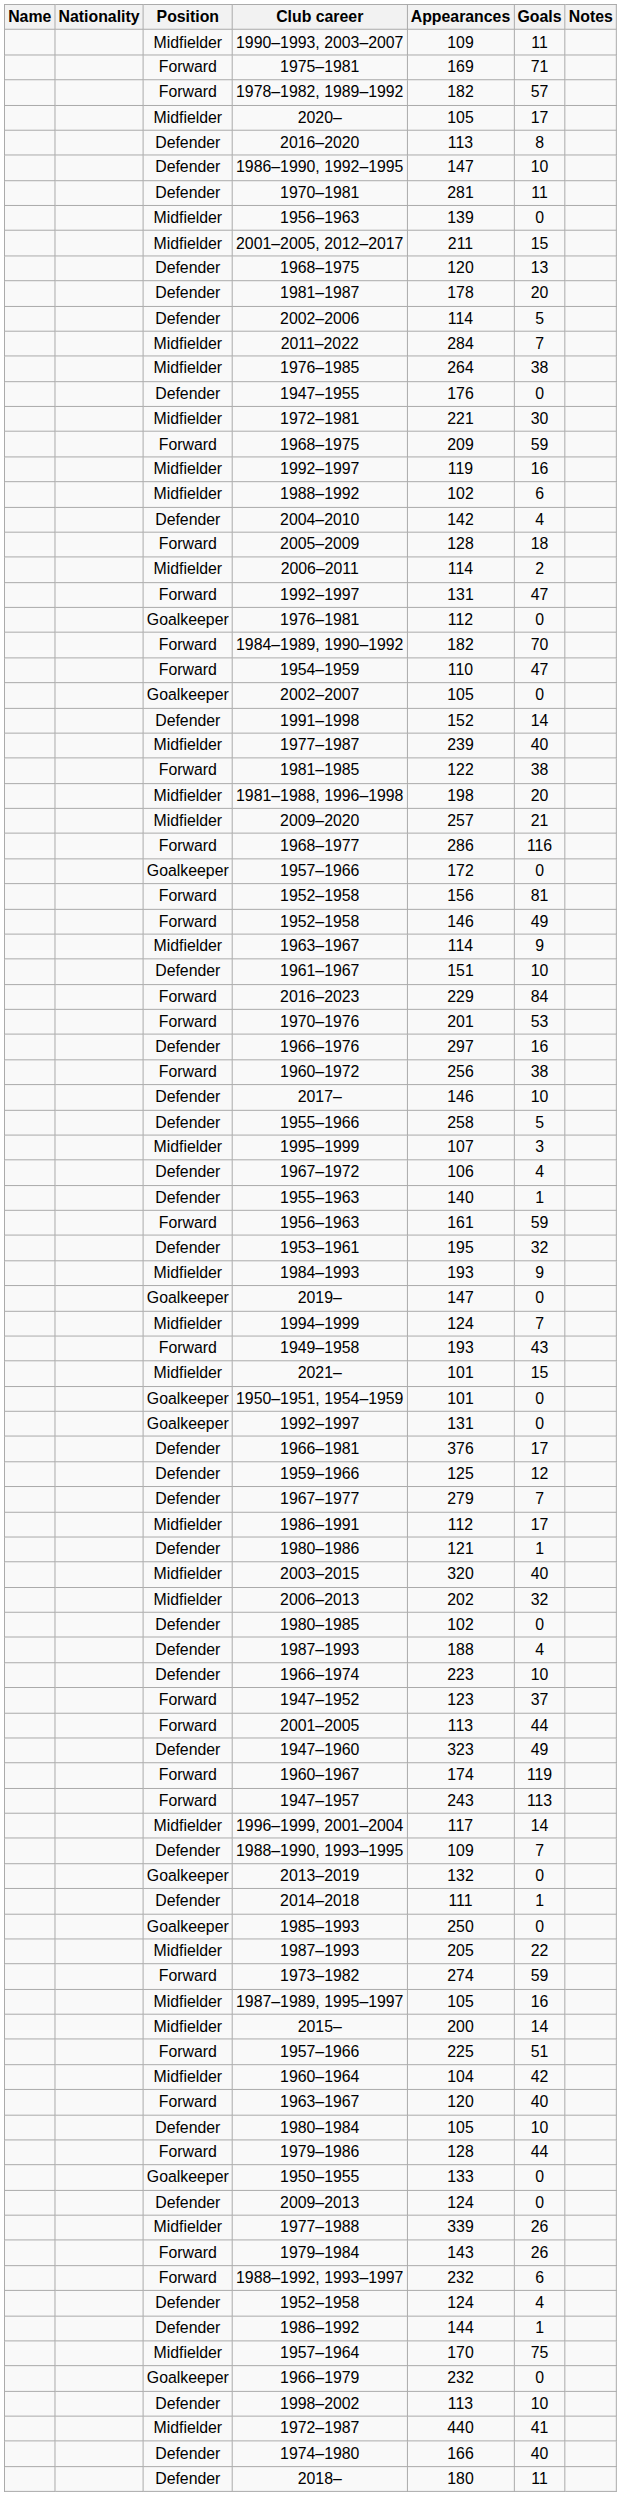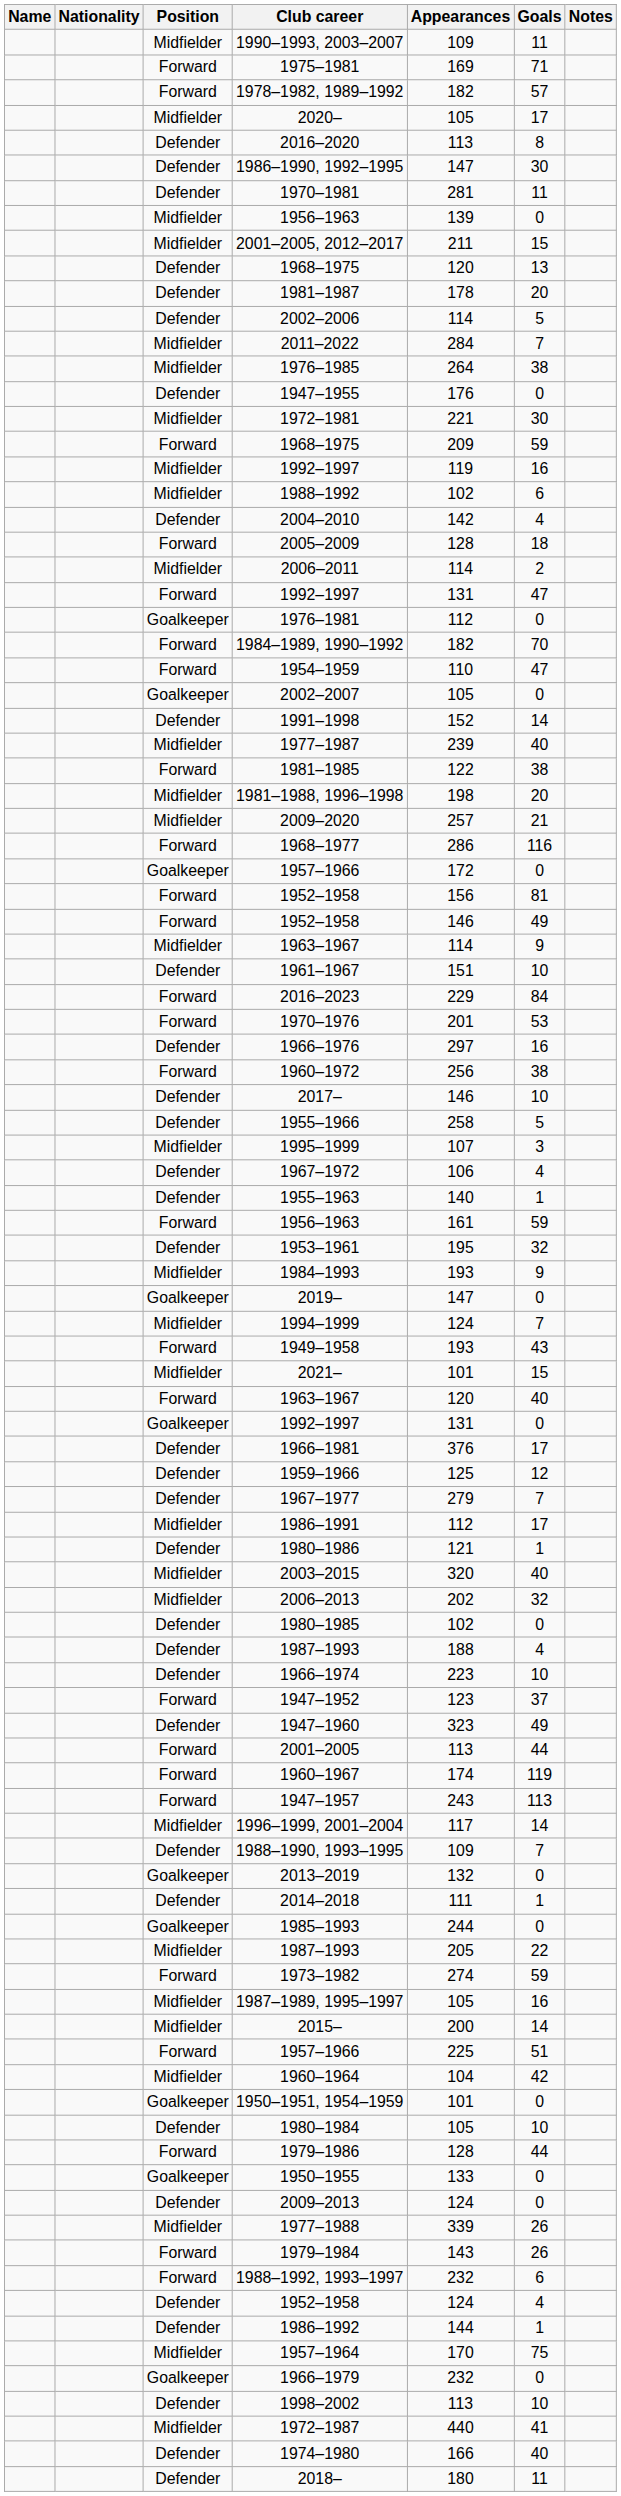1986–1990, 1992–1995 | Goals: 10 -> 30
rows swapped: 1950–1951, 1954–1959 <-> Forward / 1963–1967
rows swapped: 1947–1960 <-> 2001–2005
1985–1993 | Appearances: 250 -> 244
